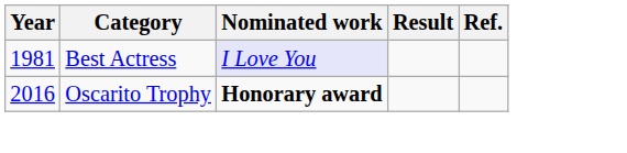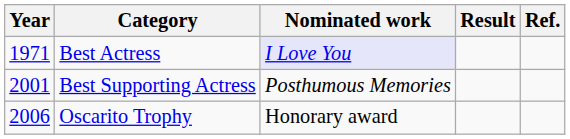Best Actress | Year: 1981 -> 1971
+ row: 2001 | Best Supporting Actress | Posthumous Memories
Oscarito Trophy | Year: 2016 -> 2006
Oscarito Trophy | Nominated work: bold -> normal
